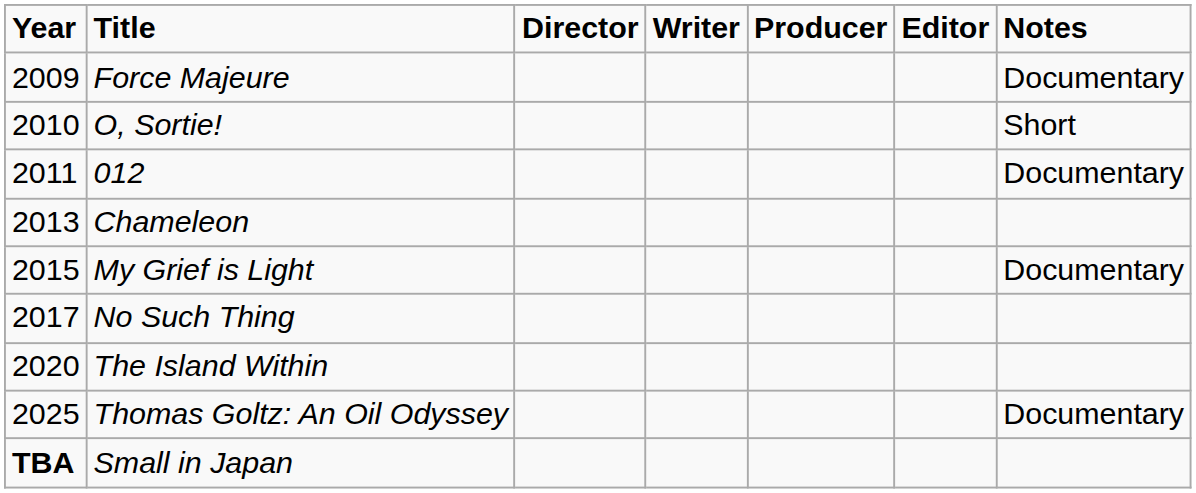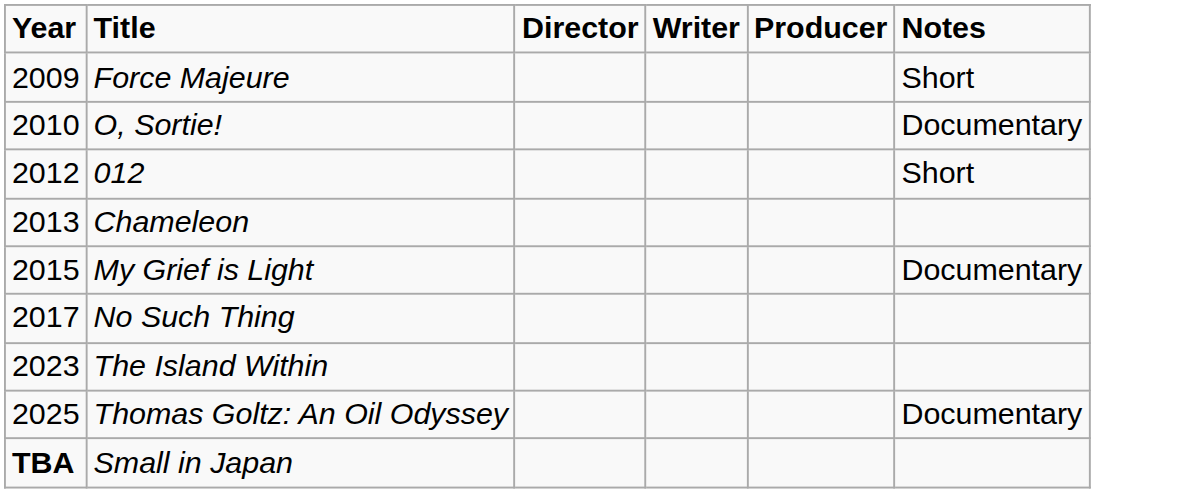- column: Editor
Force Majeure | Notes: Documentary -> Short
O, Sortie! | Notes: Short -> Documentary
012 | Year: 2011 -> 2012
012 | Notes: Documentary -> Short
The Island Within | Year: 2020 -> 2023
